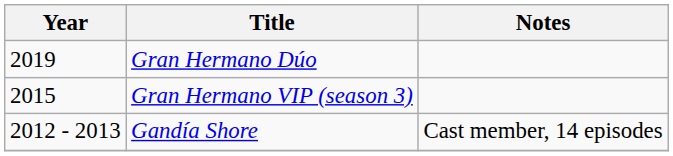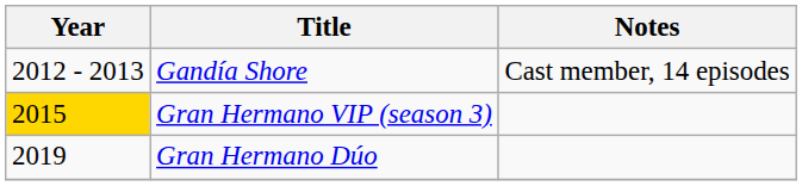rows swapped: Gandía Shore <-> Gran Hermano Dúo
Gran Hermano VIP (season 3) | Year: no background -> gold background
